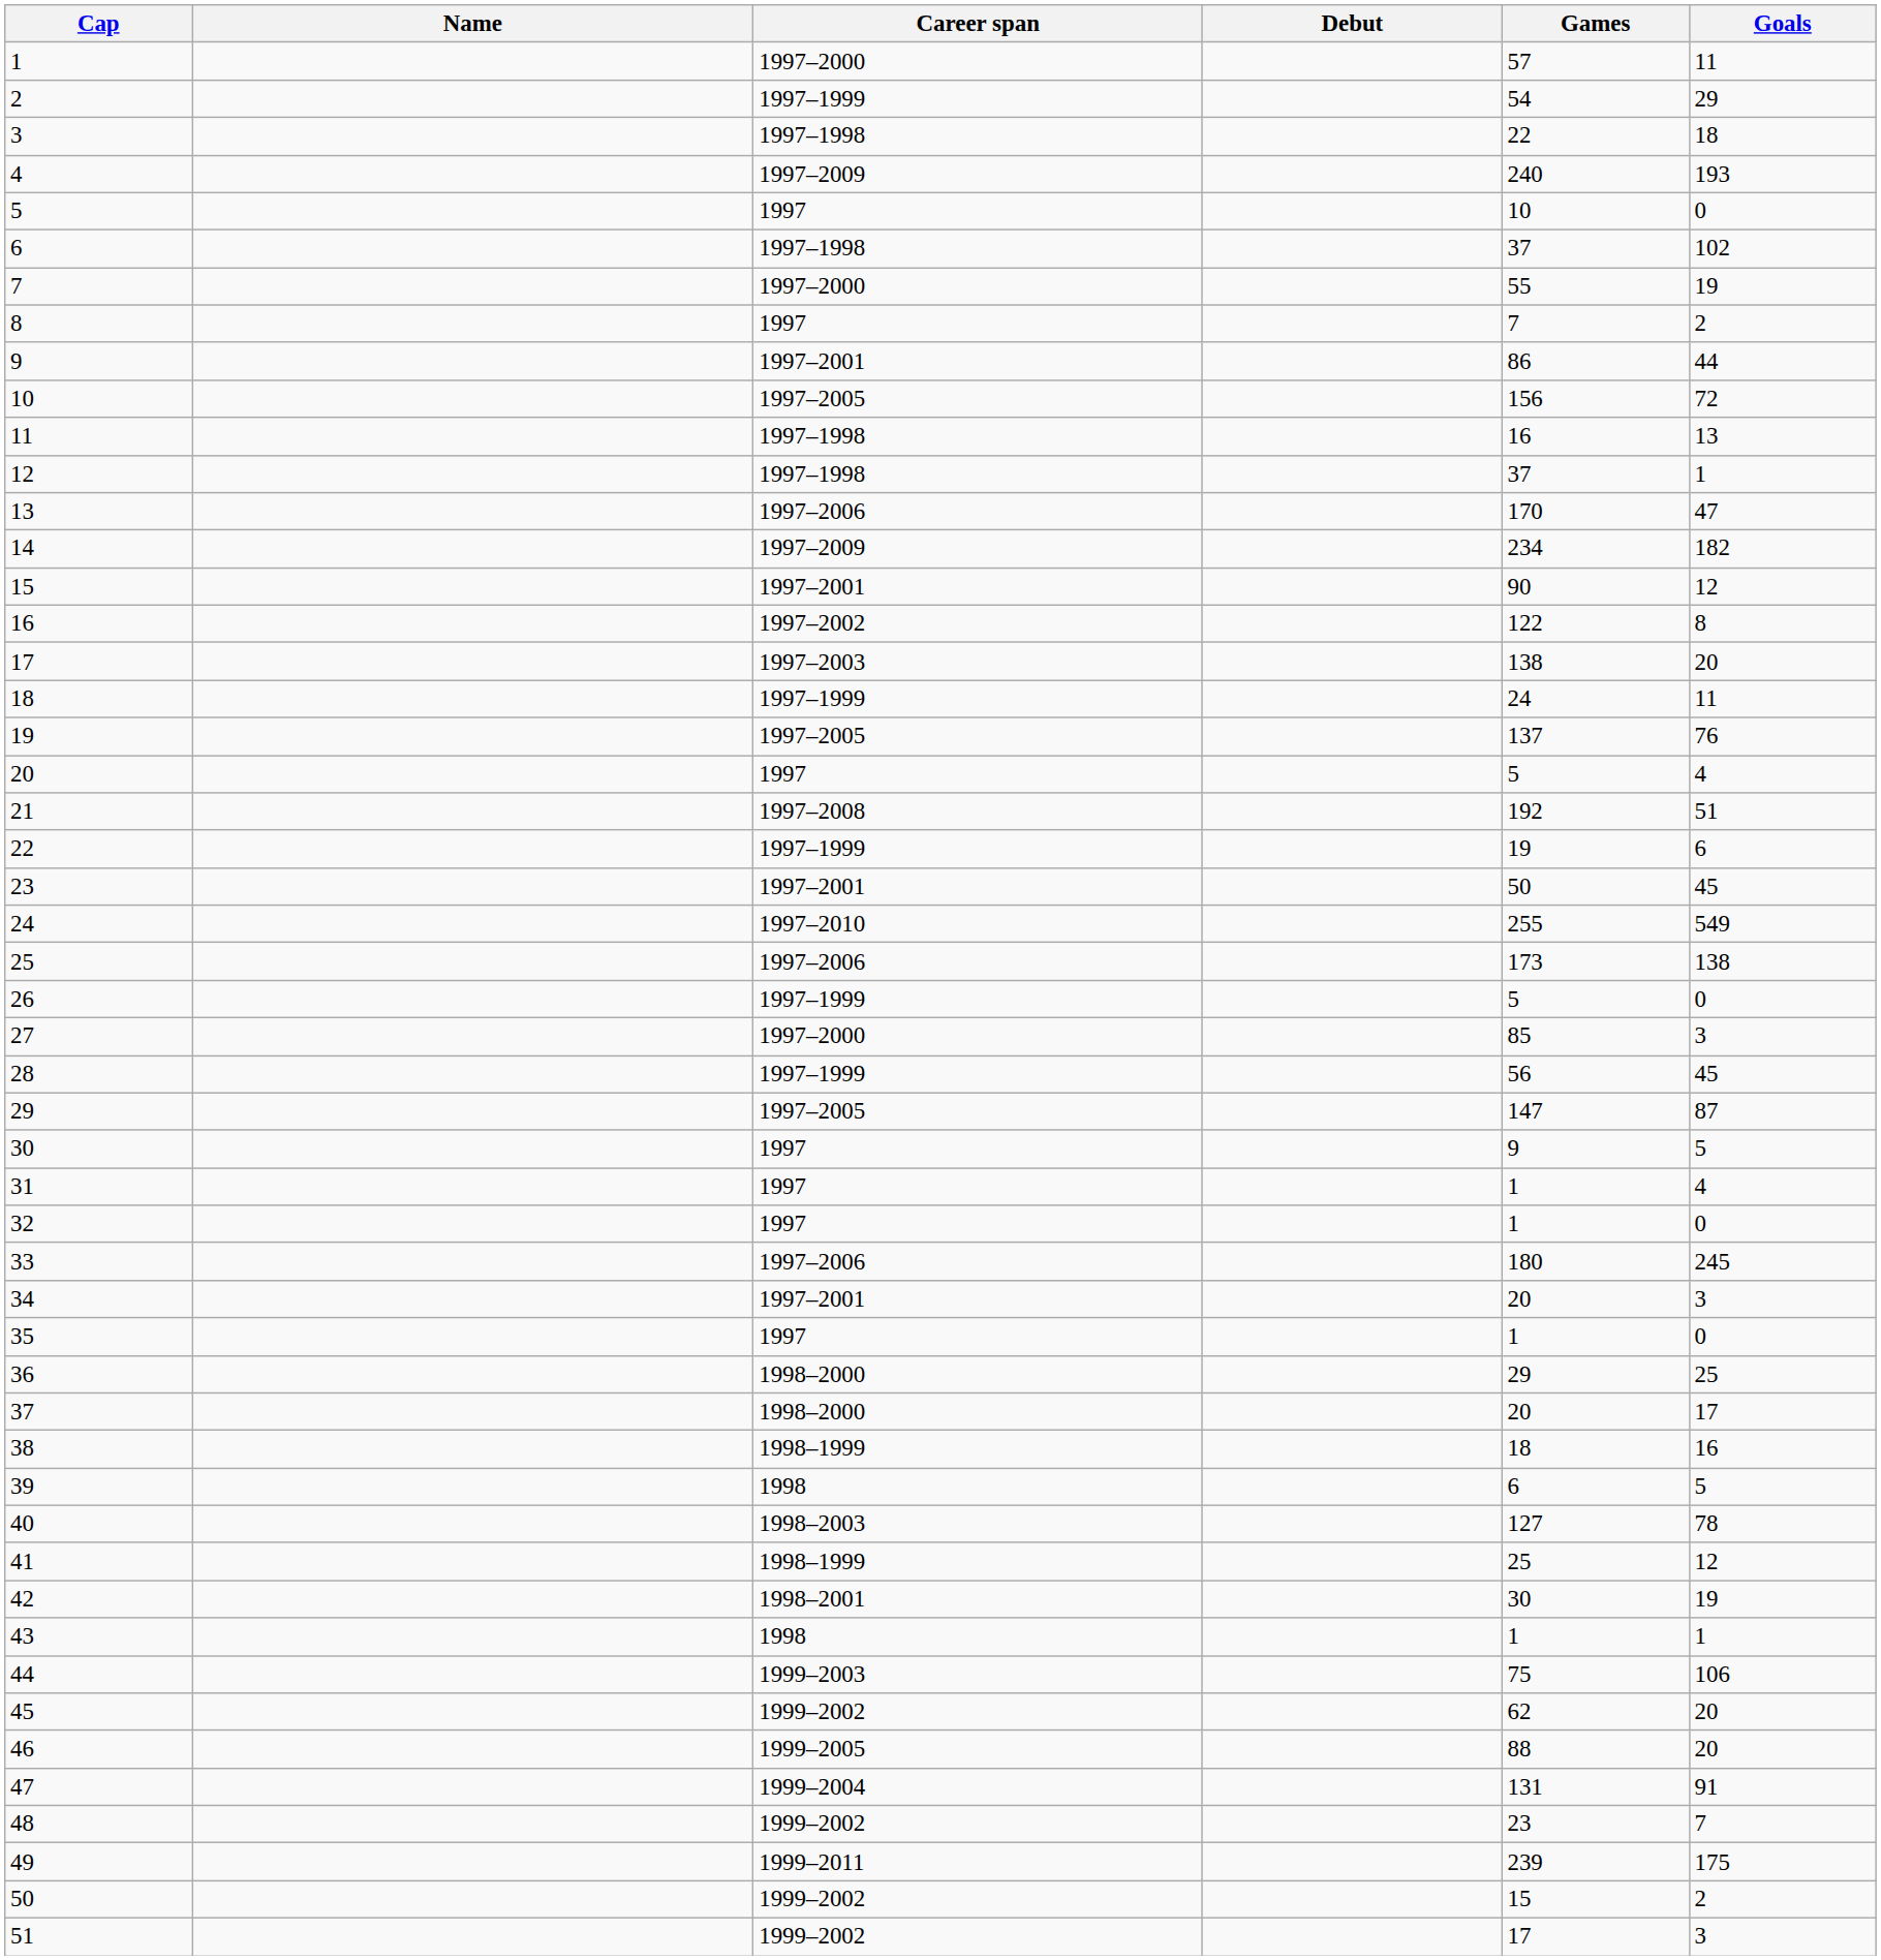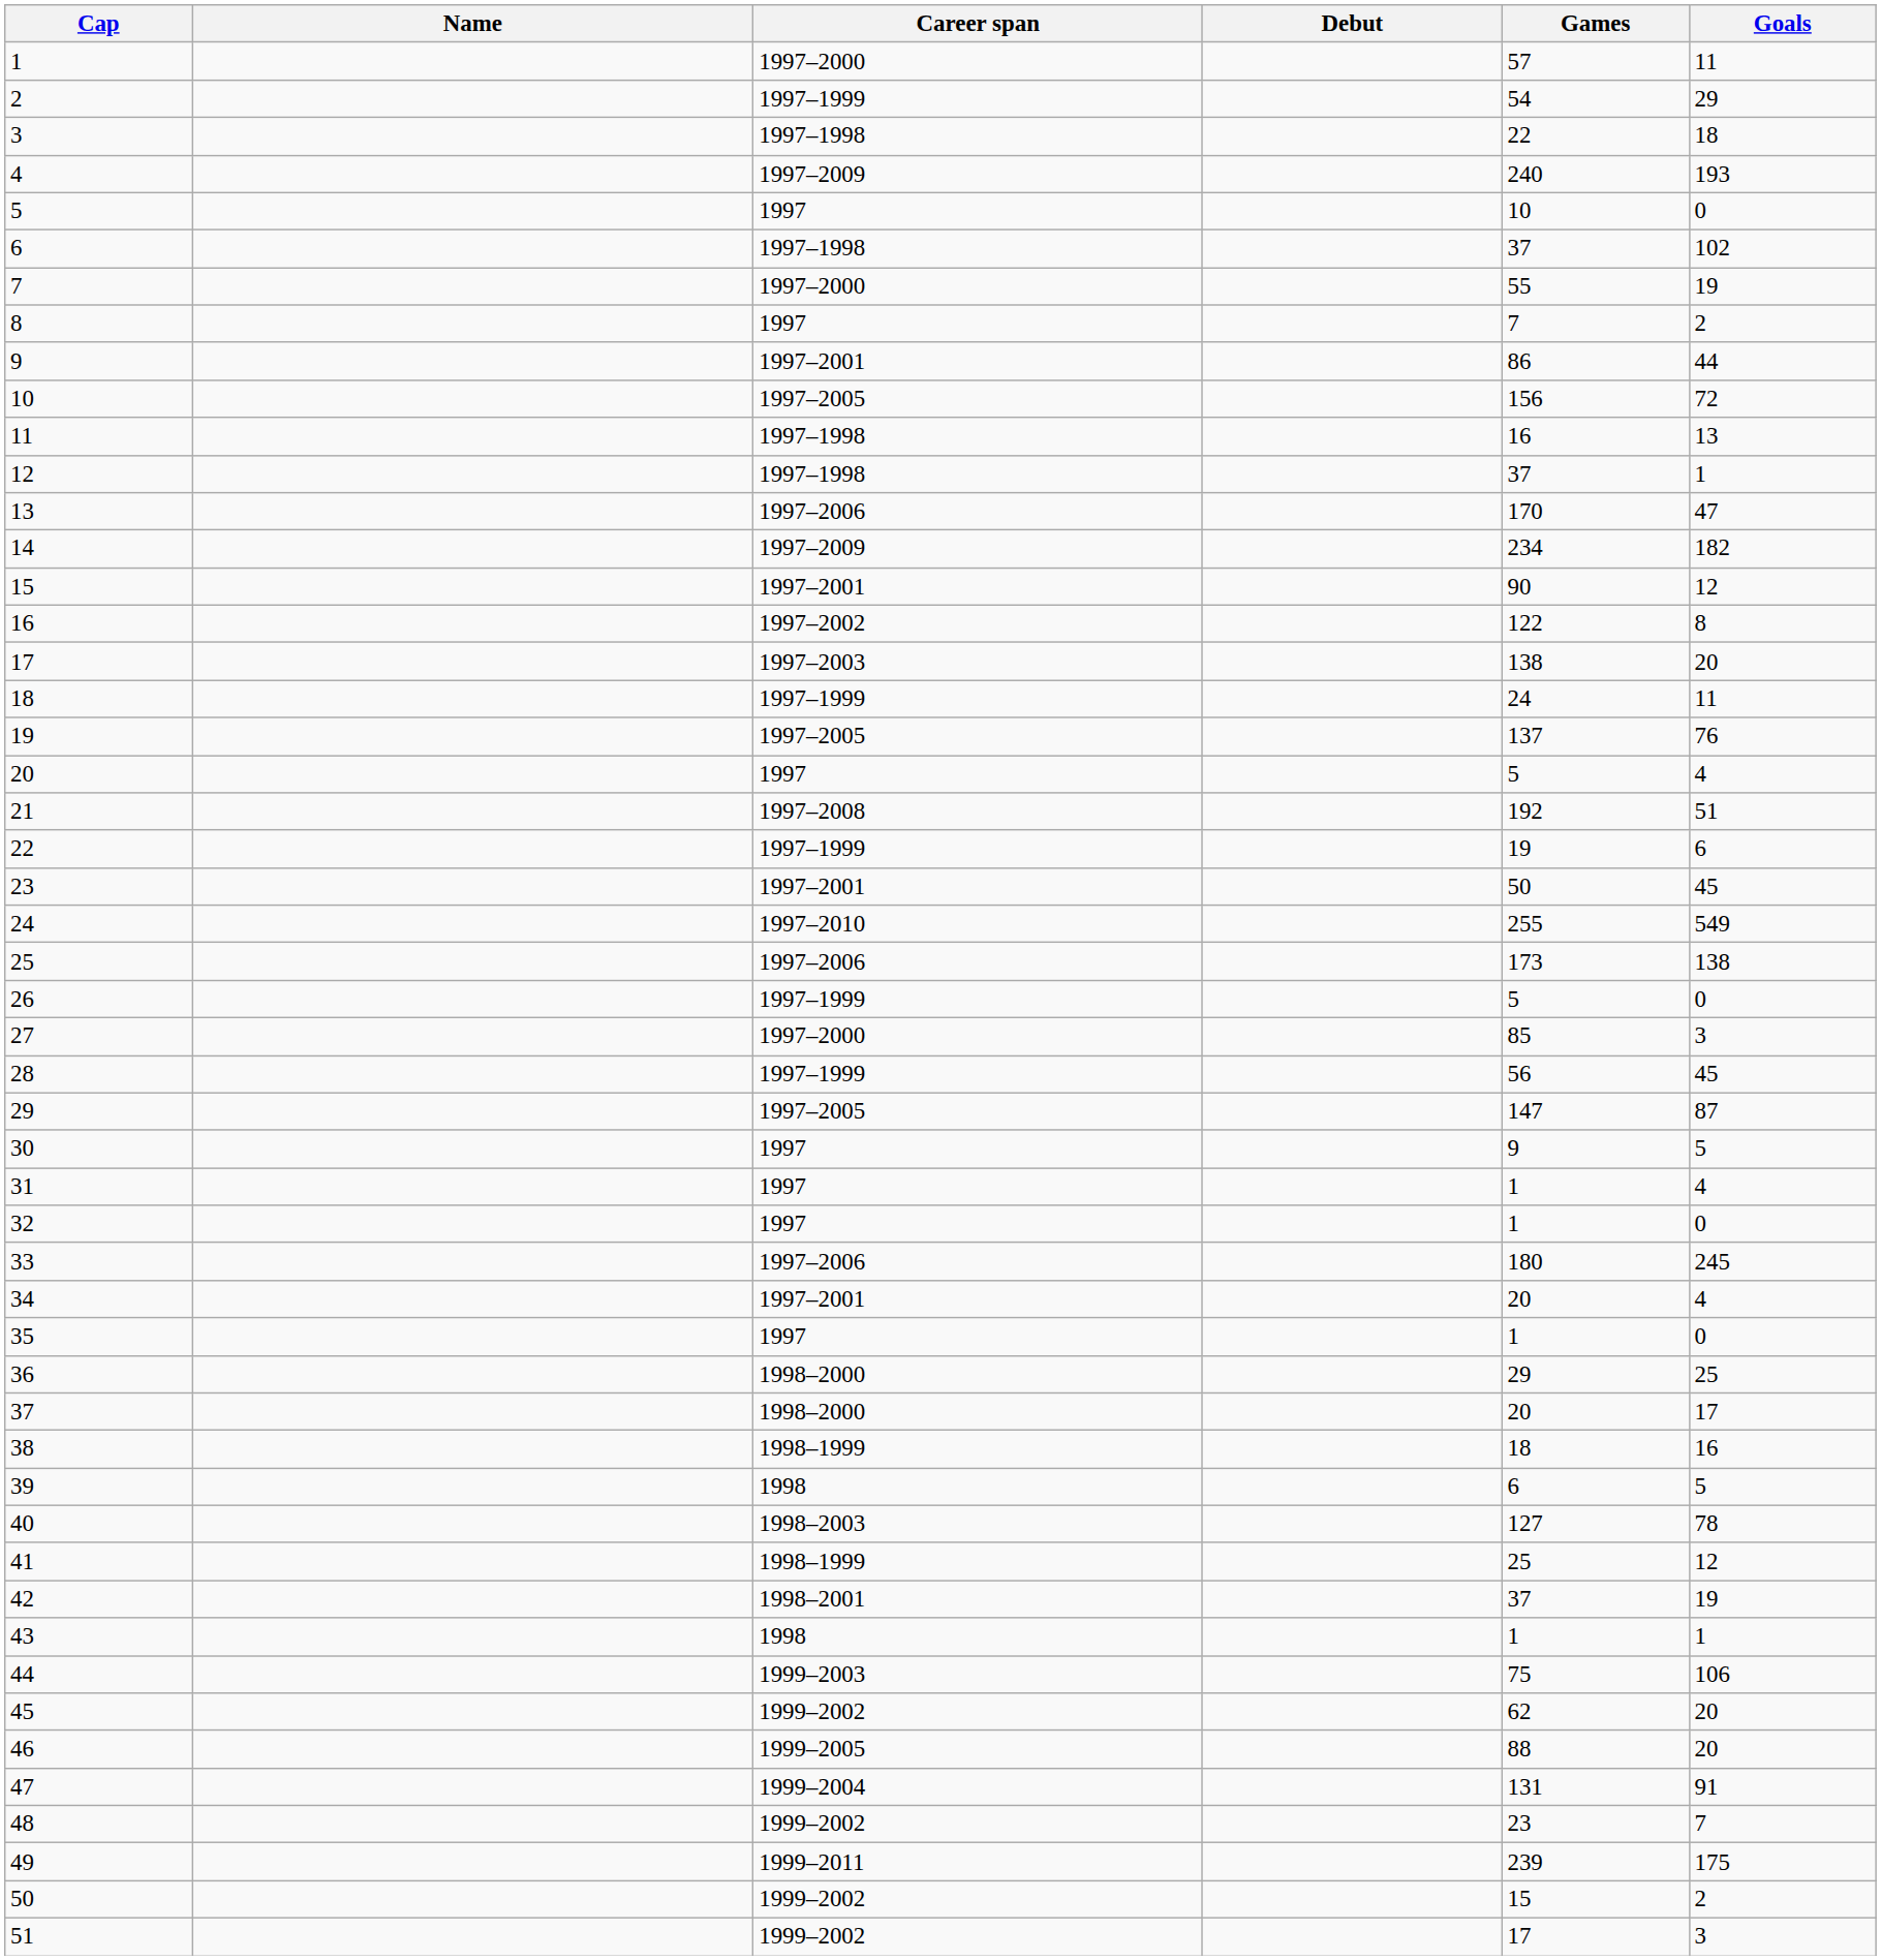34 | Goals: 3 -> 4
42 | Games: 30 -> 37
